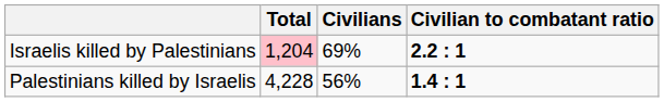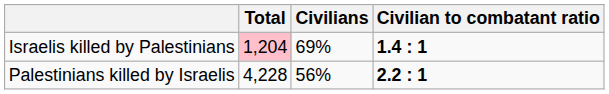Israelis killed by Palestinians | Civilian to combatant ratio: 2.2 : 1 -> 1.4 : 1
Palestinians killed by Israelis | Civilian to combatant ratio: 1.4 : 1 -> 2.2 : 1
